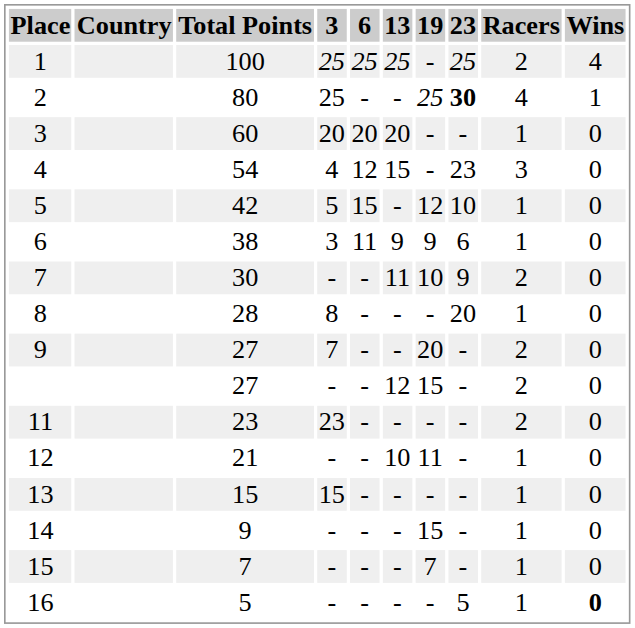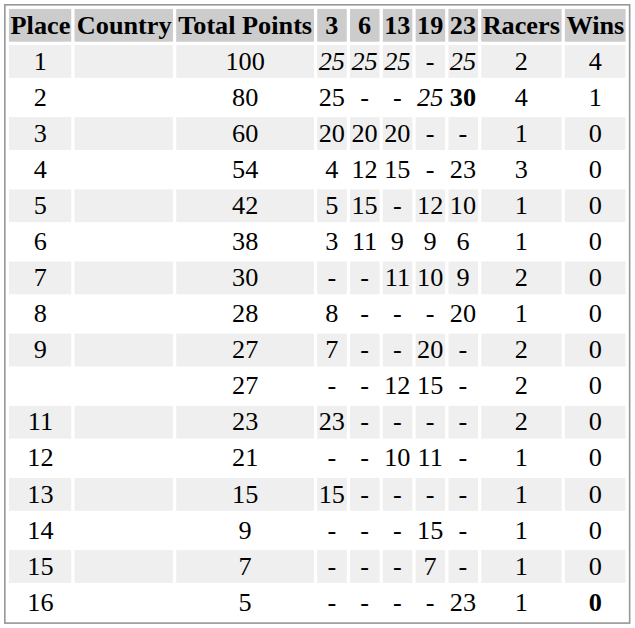16 | 23: 5 -> 23
